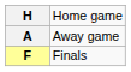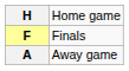rows swapped: A <-> F
